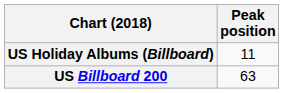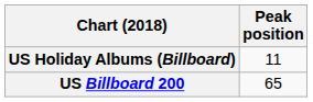US Billboard 200 | Peak position: 63 -> 65
